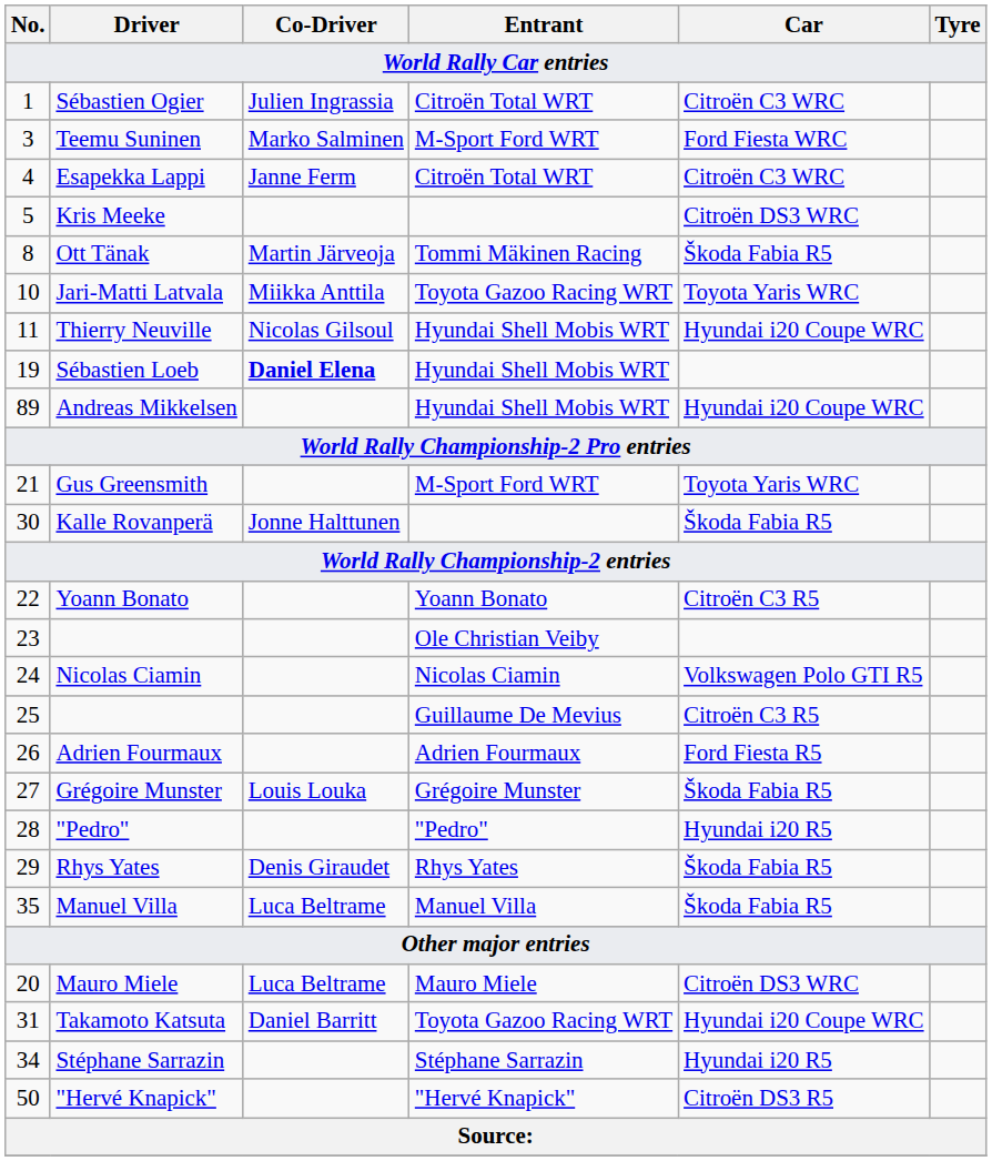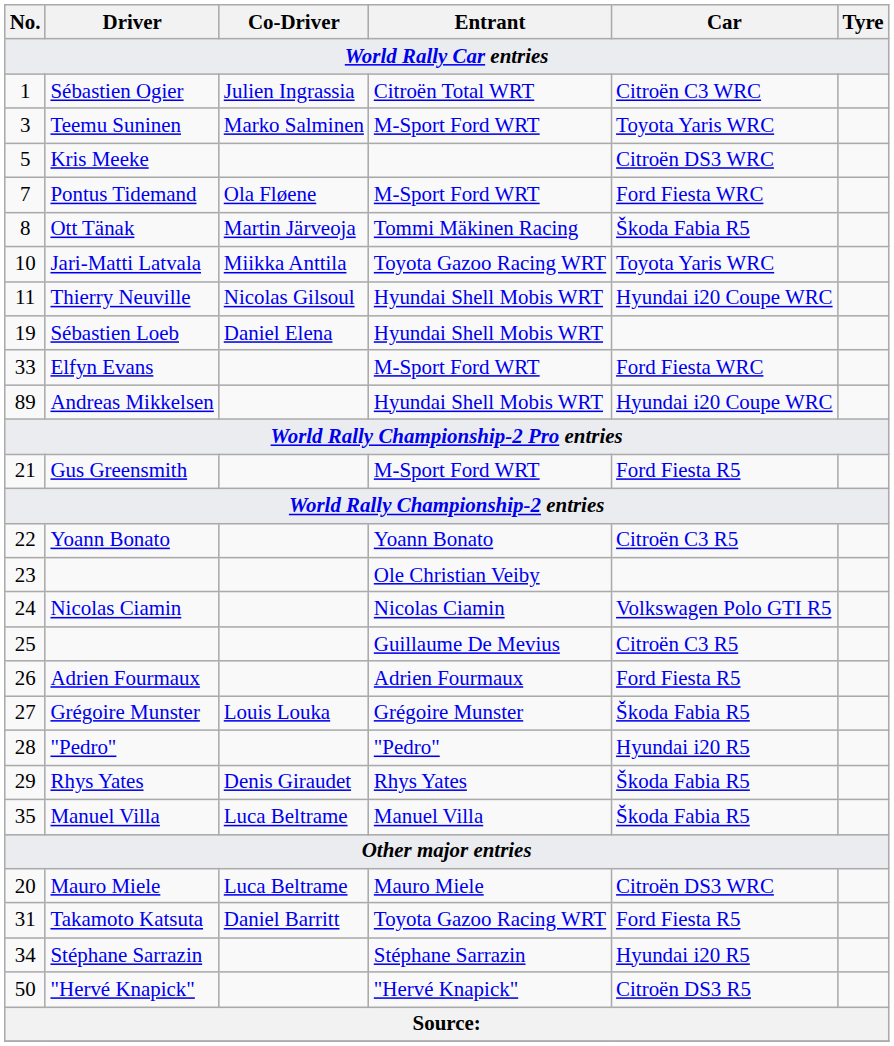Teemu Suninen | Car: Ford Fiesta WRC -> Toyota Yaris WRC
- row: 4 | Esapekka Lappi | Janne Ferm | Citroën Total WRT | Citroën C3 WRC
+ row: 7 | Pontus Tidemand | Ola Fløene | M-Sport Ford WRT | Ford Fiesta WRC
Sébastien Loeb | Co-Driver: bold -> normal
+ row: 33 | Elfyn Evans | M-Sport Ford WRT | Ford Fiesta WRC
Gus Greensmith | Car: Toyota Yaris WRC -> Ford Fiesta R5
- row: 30 | Kalle Rovanperä | Jonne Halttunen | Škoda Fabia R5
Takamoto Katsuta | Car: Hyundai i20 Coupe WRC -> Ford Fiesta R5
